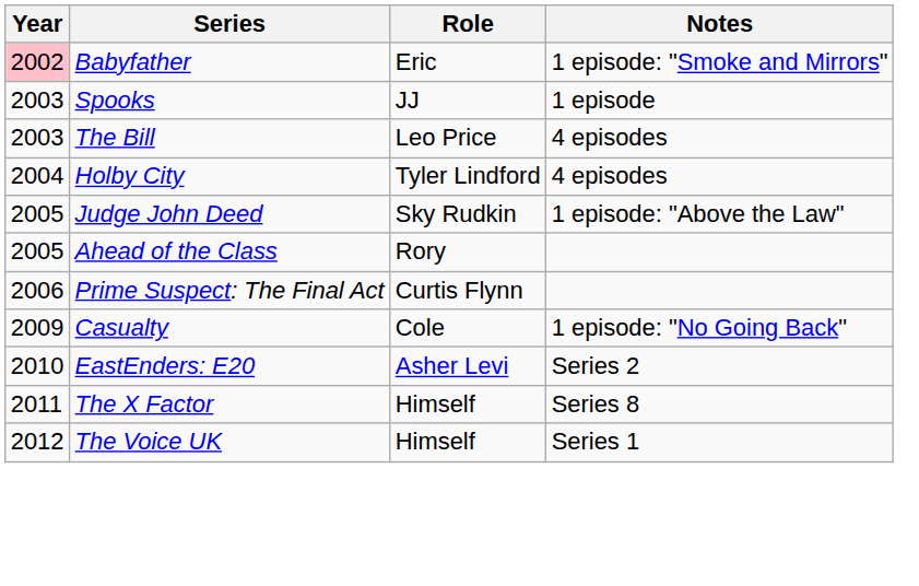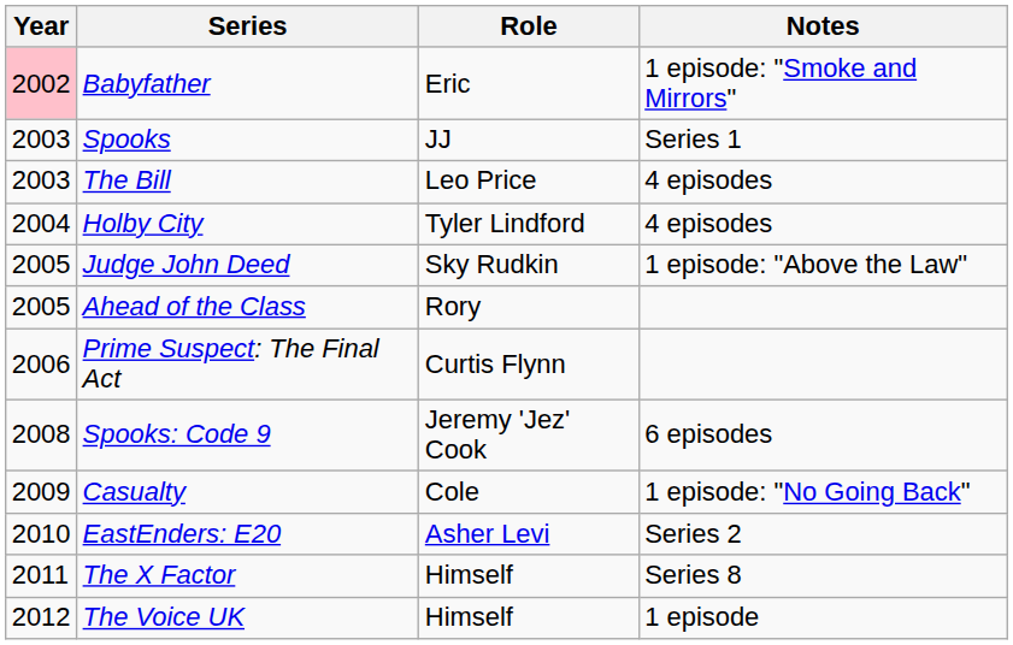Spooks | Notes: 1 episode -> Series 1
+ row: 2008 | Spooks: Code 9 | Jeremy 'Jez' Cook | 6 episodes
The Voice UK | Notes: Series 1 -> 1 episode
